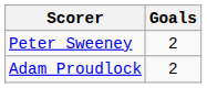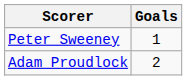Peter Sweeney | Goals: 2 -> 1
